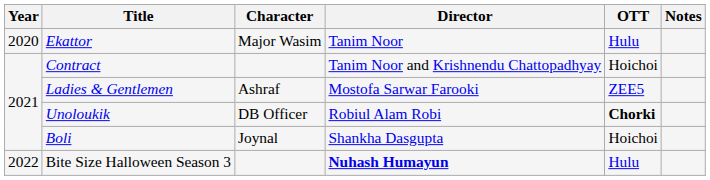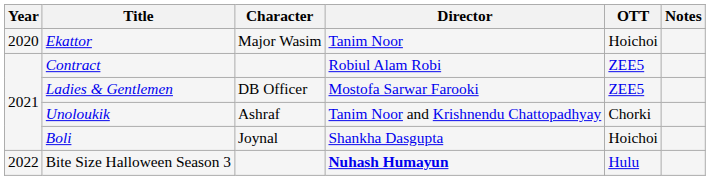Ekattor | OTT: Hulu -> Hoichoi
Contract | Director: Tanim Noor and Krishnendu Chattopadhyay -> Robiul Alam Robi
Contract | OTT: Hoichoi -> ZEE5
Ladies & Gentlemen | Character: Ashraf -> DB Officer
Unoloukik | Character: DB Officer -> Ashraf
Unoloukik | Director: Robiul Alam Robi -> Tanim Noor and Krishnendu Chattopadhyay
Unoloukik | OTT: bold -> normal
